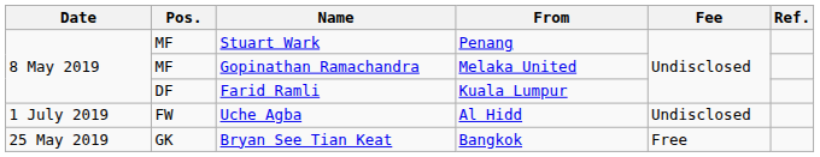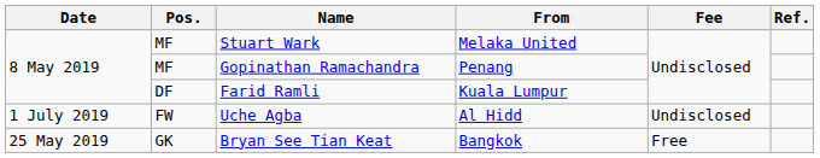Stuart Wark | From: Penang -> Melaka United
Gopinathan Ramachandra | From: Melaka United -> Penang
